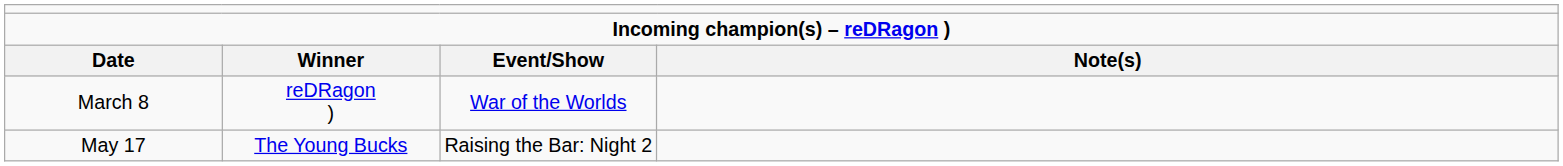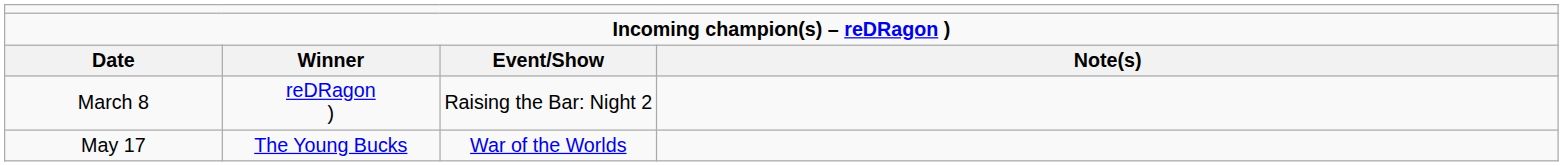March 8 | column 3: War of the Worlds -> Raising the Bar: Night 2
May 17 | column 3: Raising the Bar: Night 2 -> War of the Worlds
